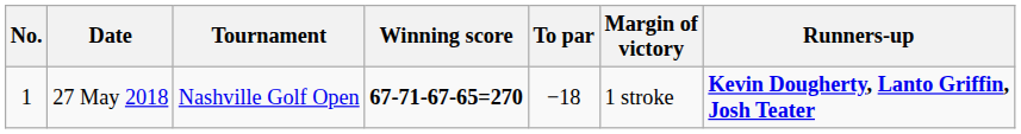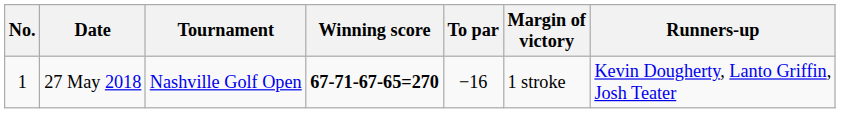27 May 2018 | To par: −18 -> −16
27 May 2018 | Runners-up: bold -> normal
